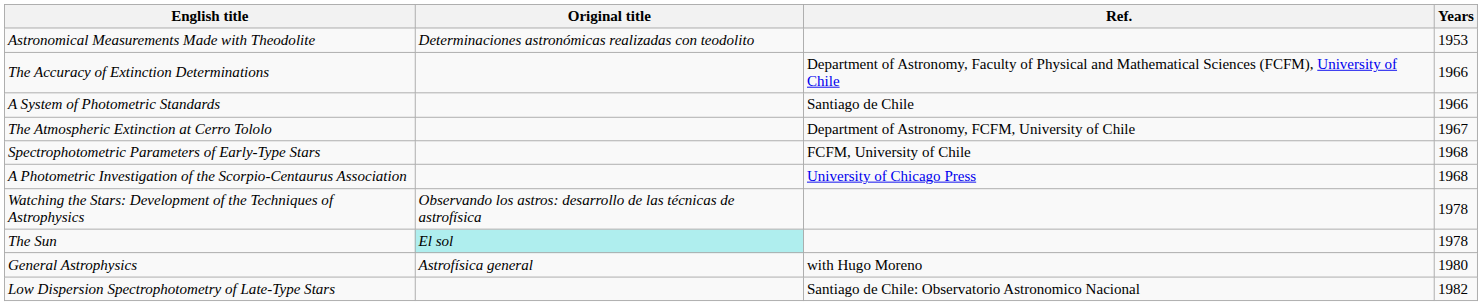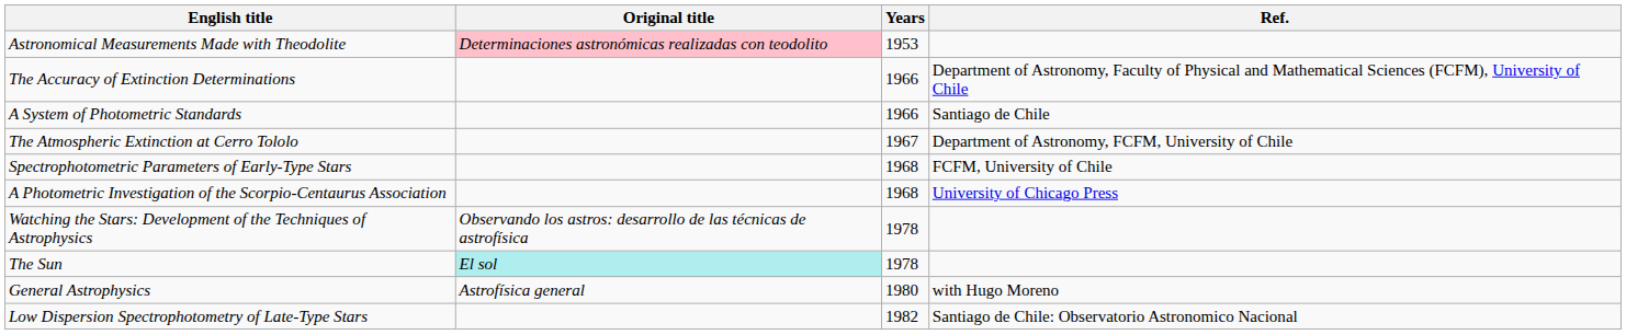columns swapped: Years <-> Ref.
Astronomical Measurements Made with Theodolite | Original title: no background -> pink background
